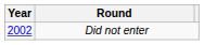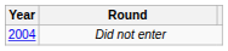Did not enter | Year: 2002 -> 2004
